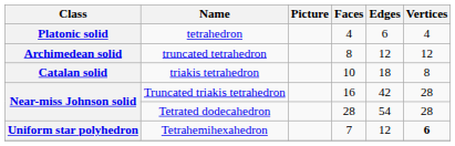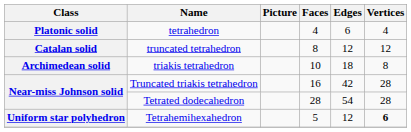truncated tetrahedron | Class: Archimedean solid -> Catalan solid
triakis tetrahedron | Class: Catalan solid -> Archimedean solid
Tetrahemihexahedron | Faces: 7 -> 5
